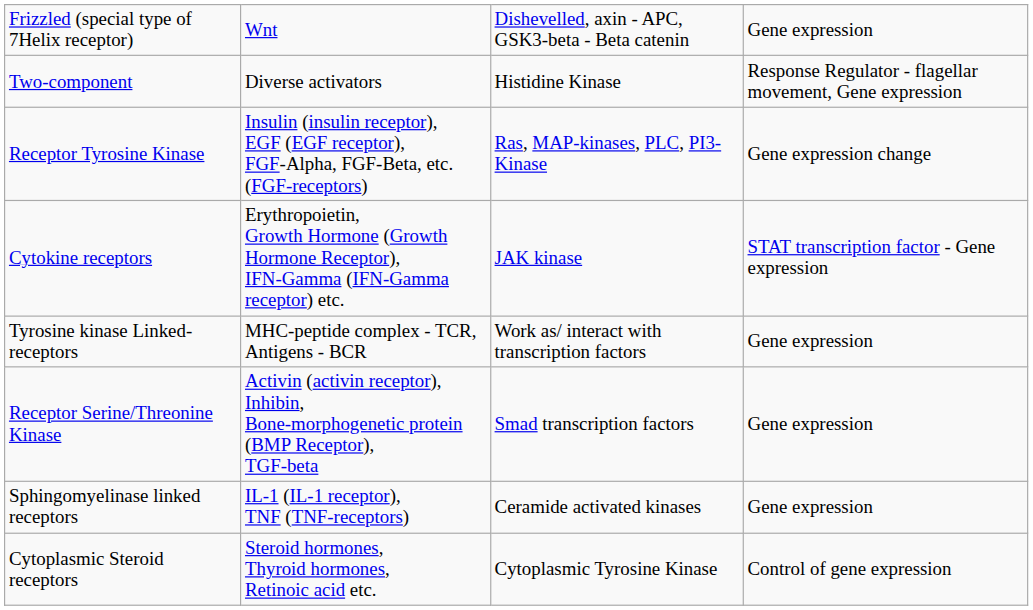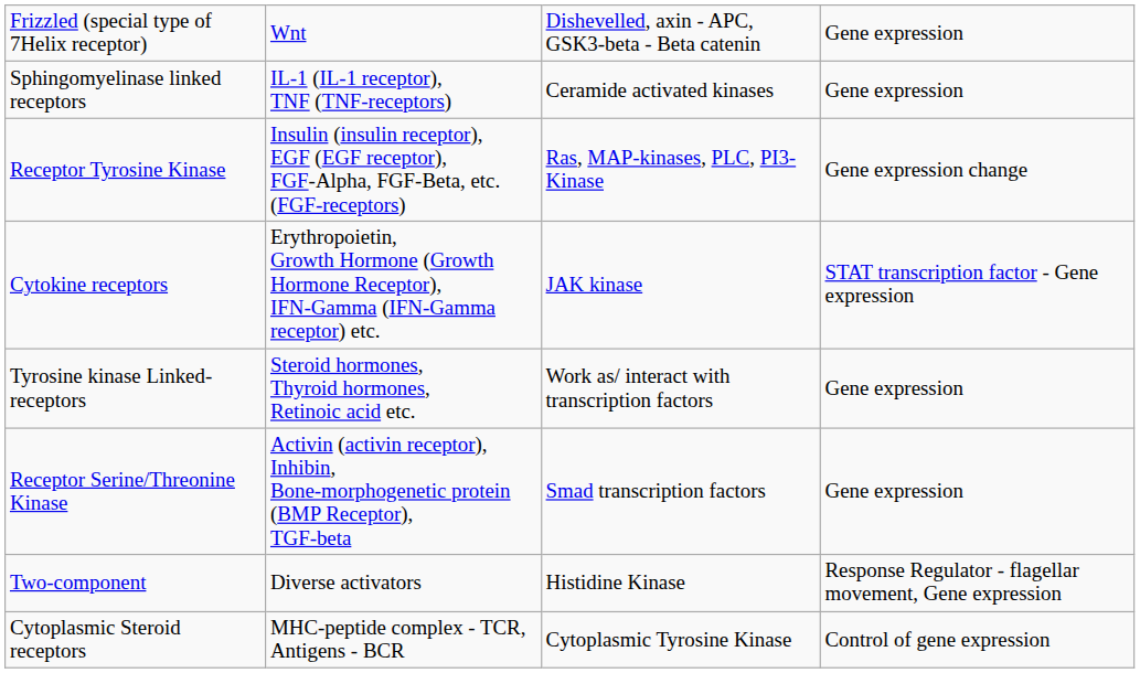rows swapped: Two-component <-> Sphingomyelinase linked receptors
Tyrosine kinase Linked- receptors | column 2: MHC-peptide complex - TCR, Antigens - BCR -> Steroid hormones, Thyroid hormones, Retinoic acid etc.
Cytoplasmic Steroid receptors | column 2: Steroid hormones, Thyroid hormones, Retinoic acid etc. -> MHC-peptide complex - TCR, Antigens - BCR
